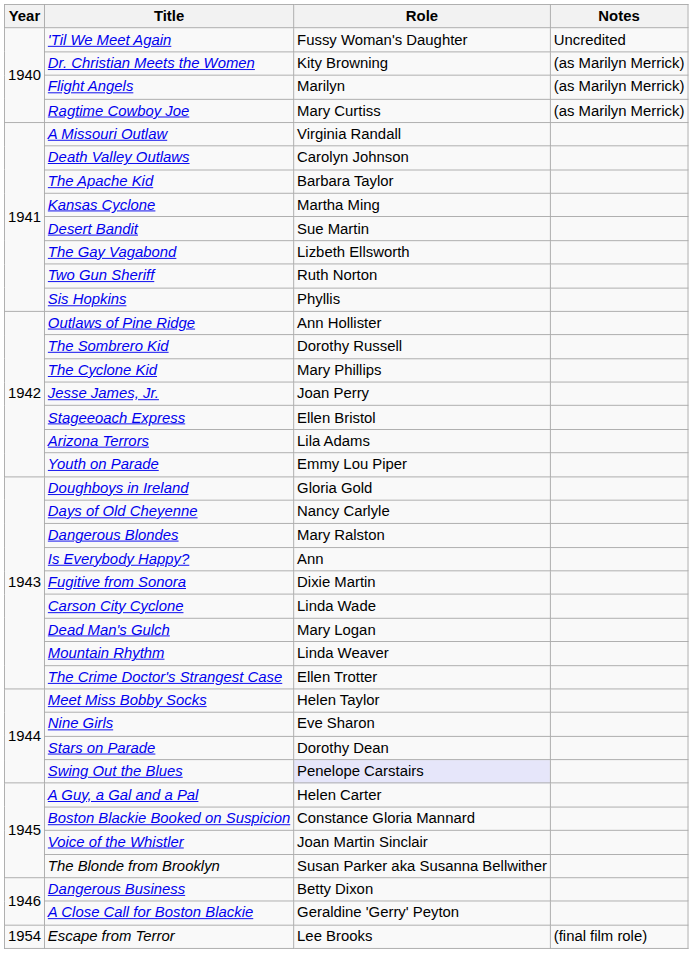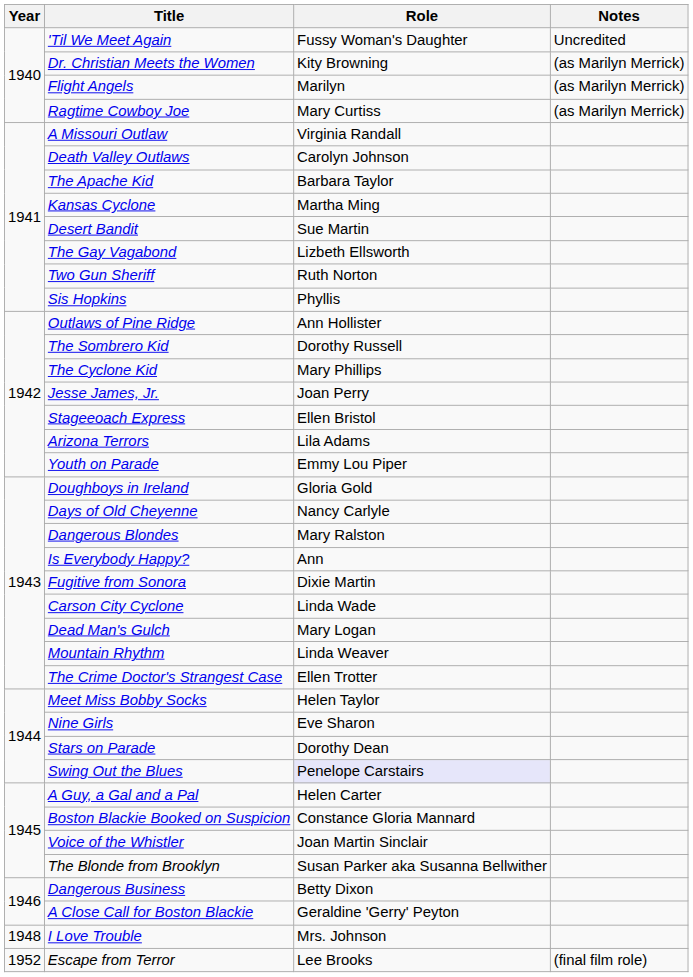+ row: 1948 | I Love Trouble | Mrs. Johnson
Escape from Terror | Year: 1954 -> 1952
